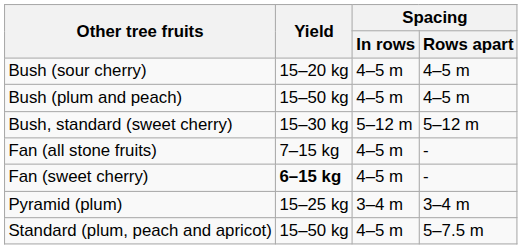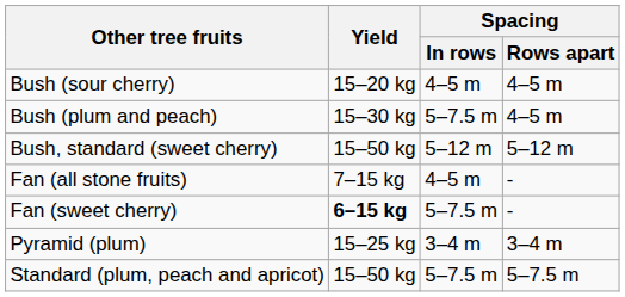Bush (plum and peach) | Yield: 15–50 kg -> 15–30 kg
Bush (plum and peach) | Spacing / In rows: 4–5 m -> 5–7.5 m
Bush, standard (sweet cherry) | Yield: 15–30 kg -> 15–50 kg
Fan (sweet cherry) | Spacing / In rows: 4–5 m -> 5–7.5 m
Standard (plum, peach and apricot) | Spacing / In rows: 4–5 m -> 5–7.5 m
